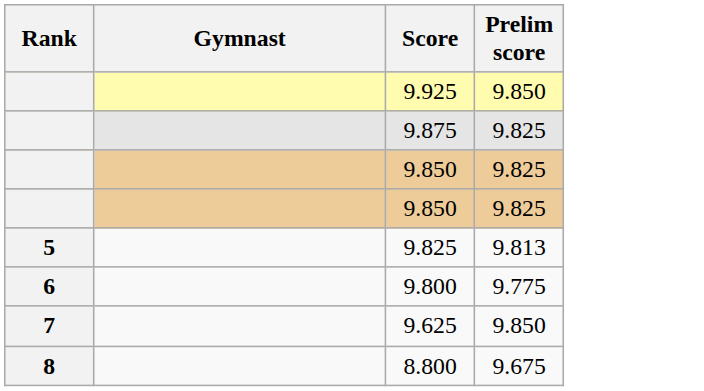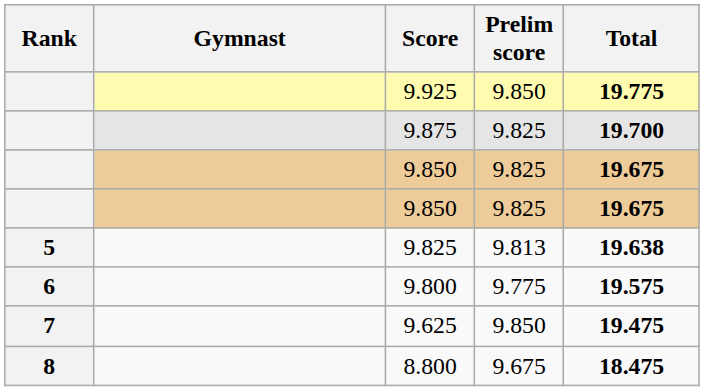+ column: Total | 19.775 | 19.700 | 19.675 | 19.675 | 19.638 | 19.575 | 19.475 | 18.475
